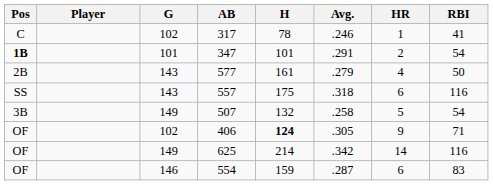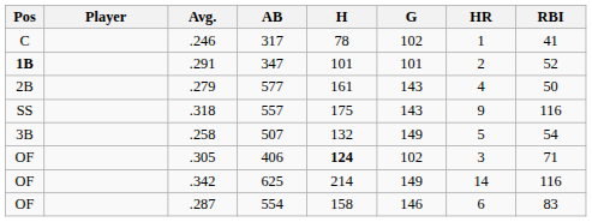columns swapped: G <-> Avg.
347 | RBI: 54 -> 52
557 | HR: 6 -> 9
406 | HR: 9 -> 3
554 | H: 159 -> 158
